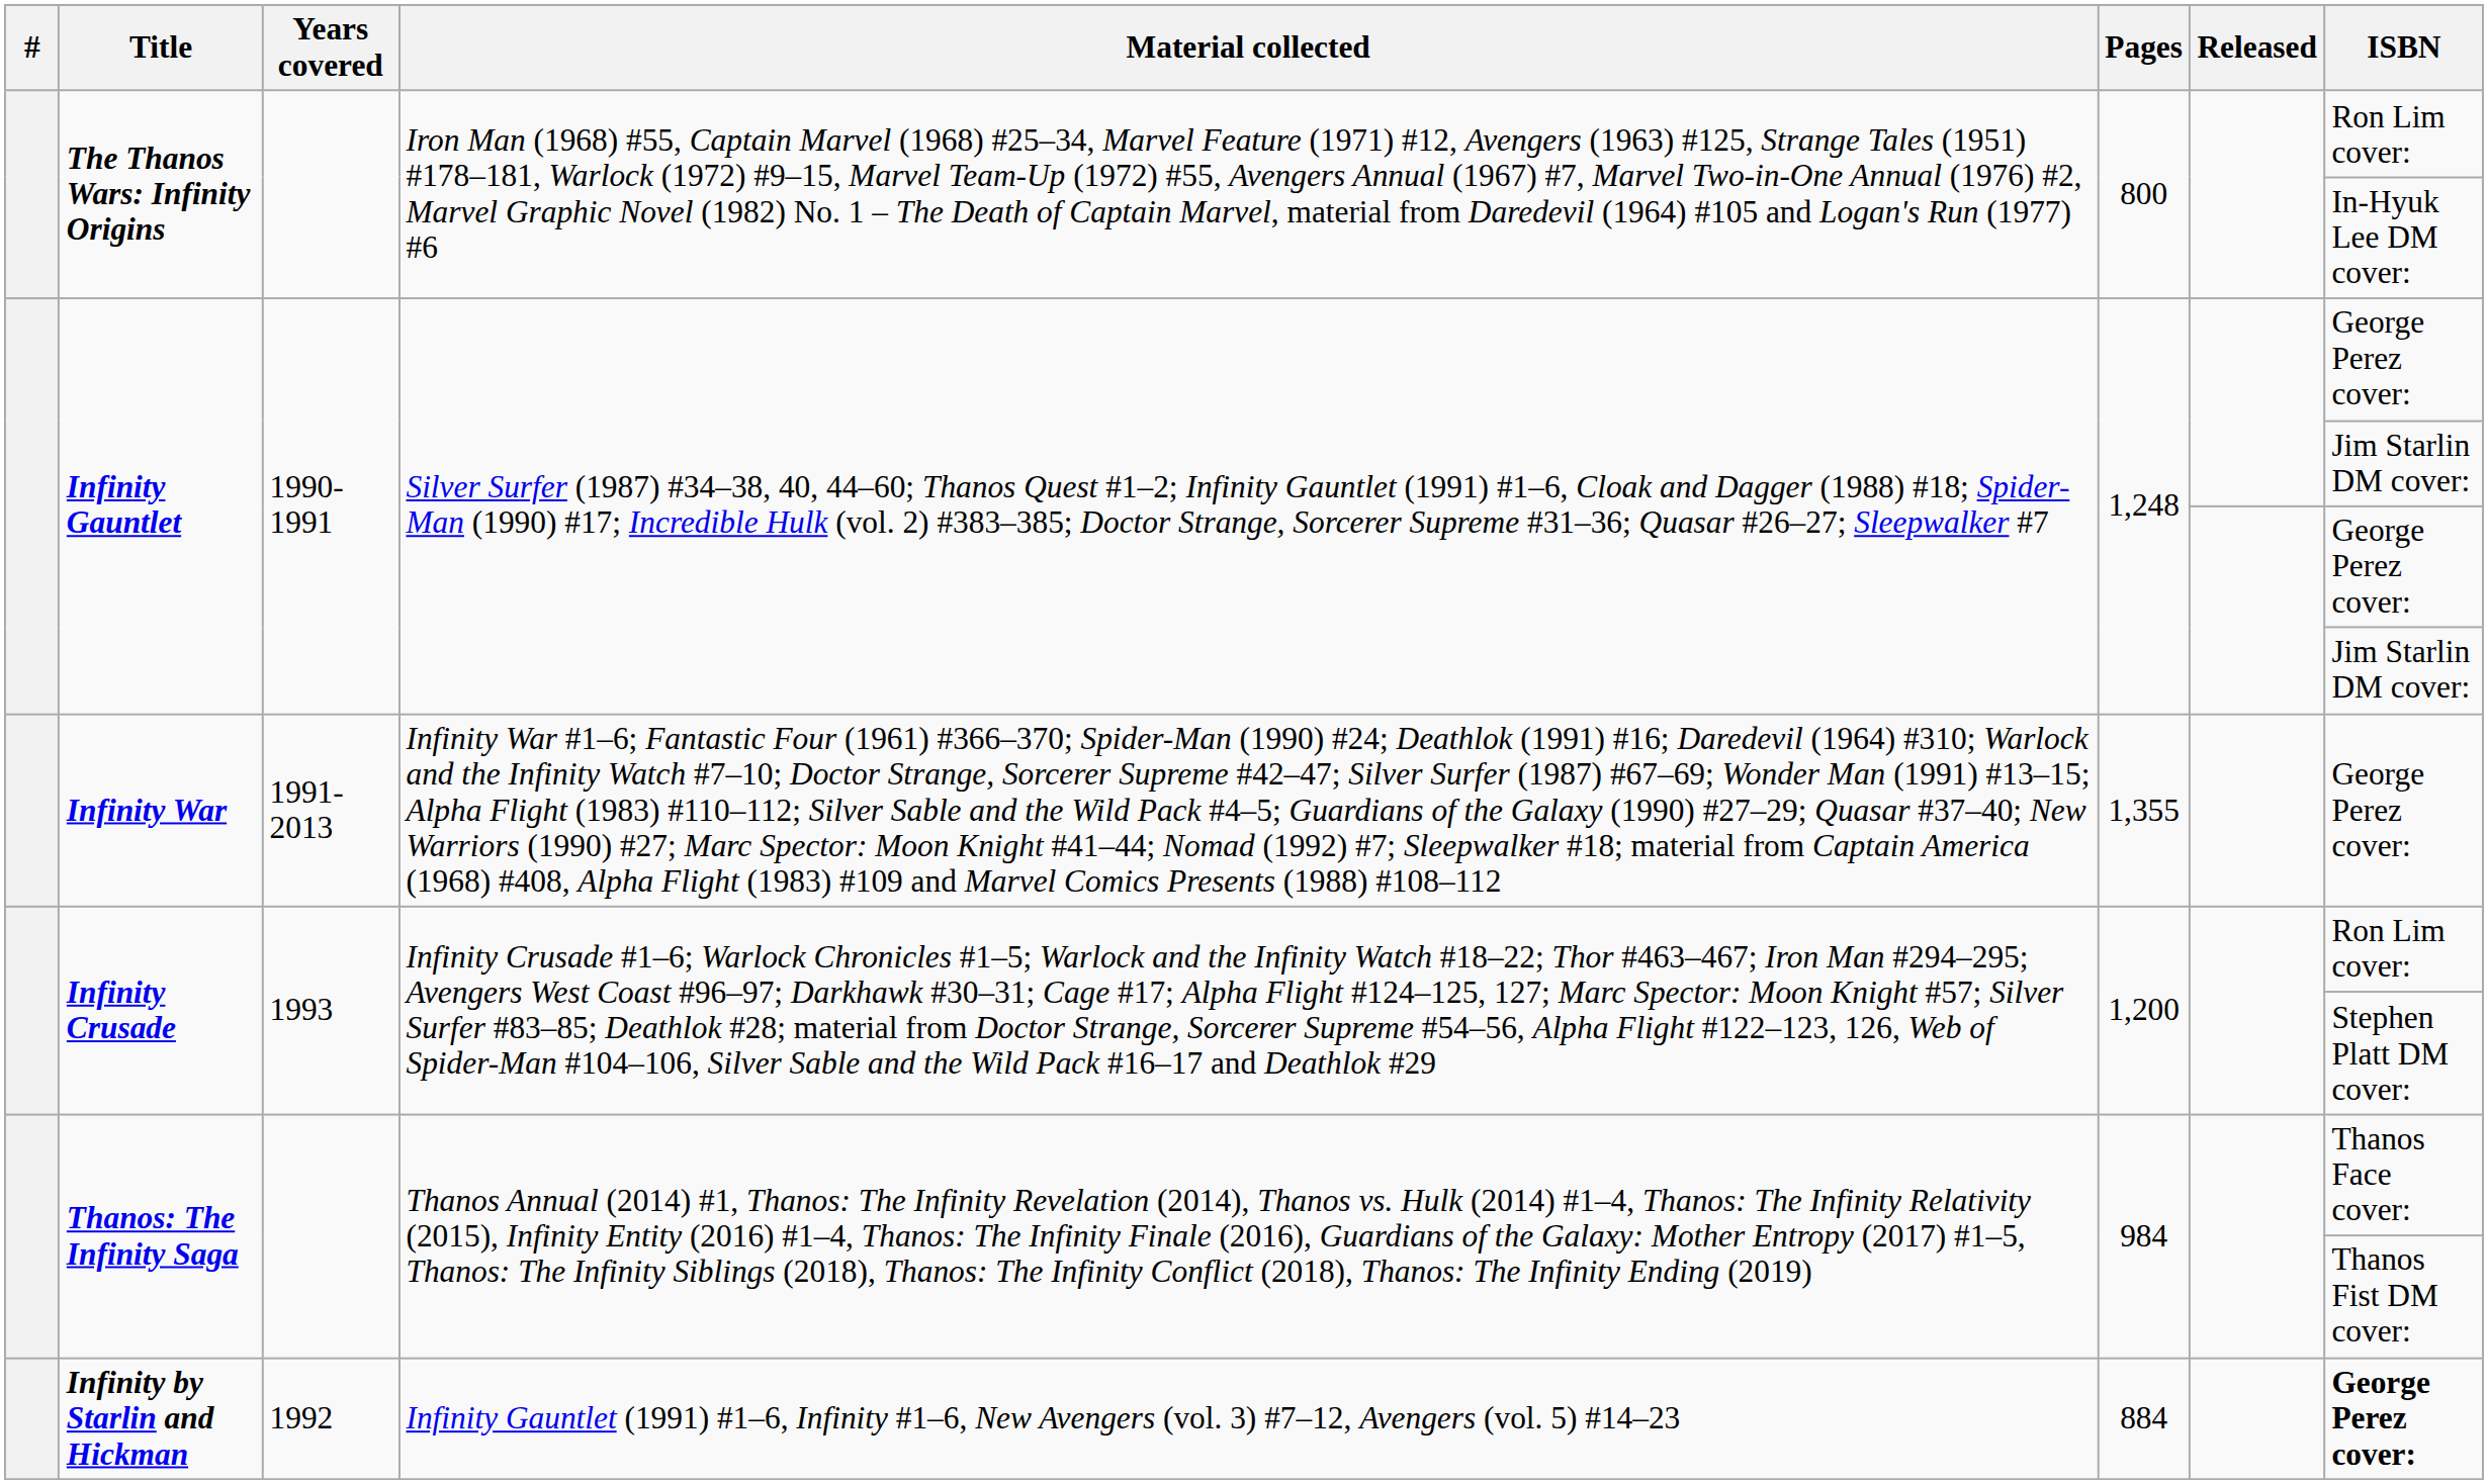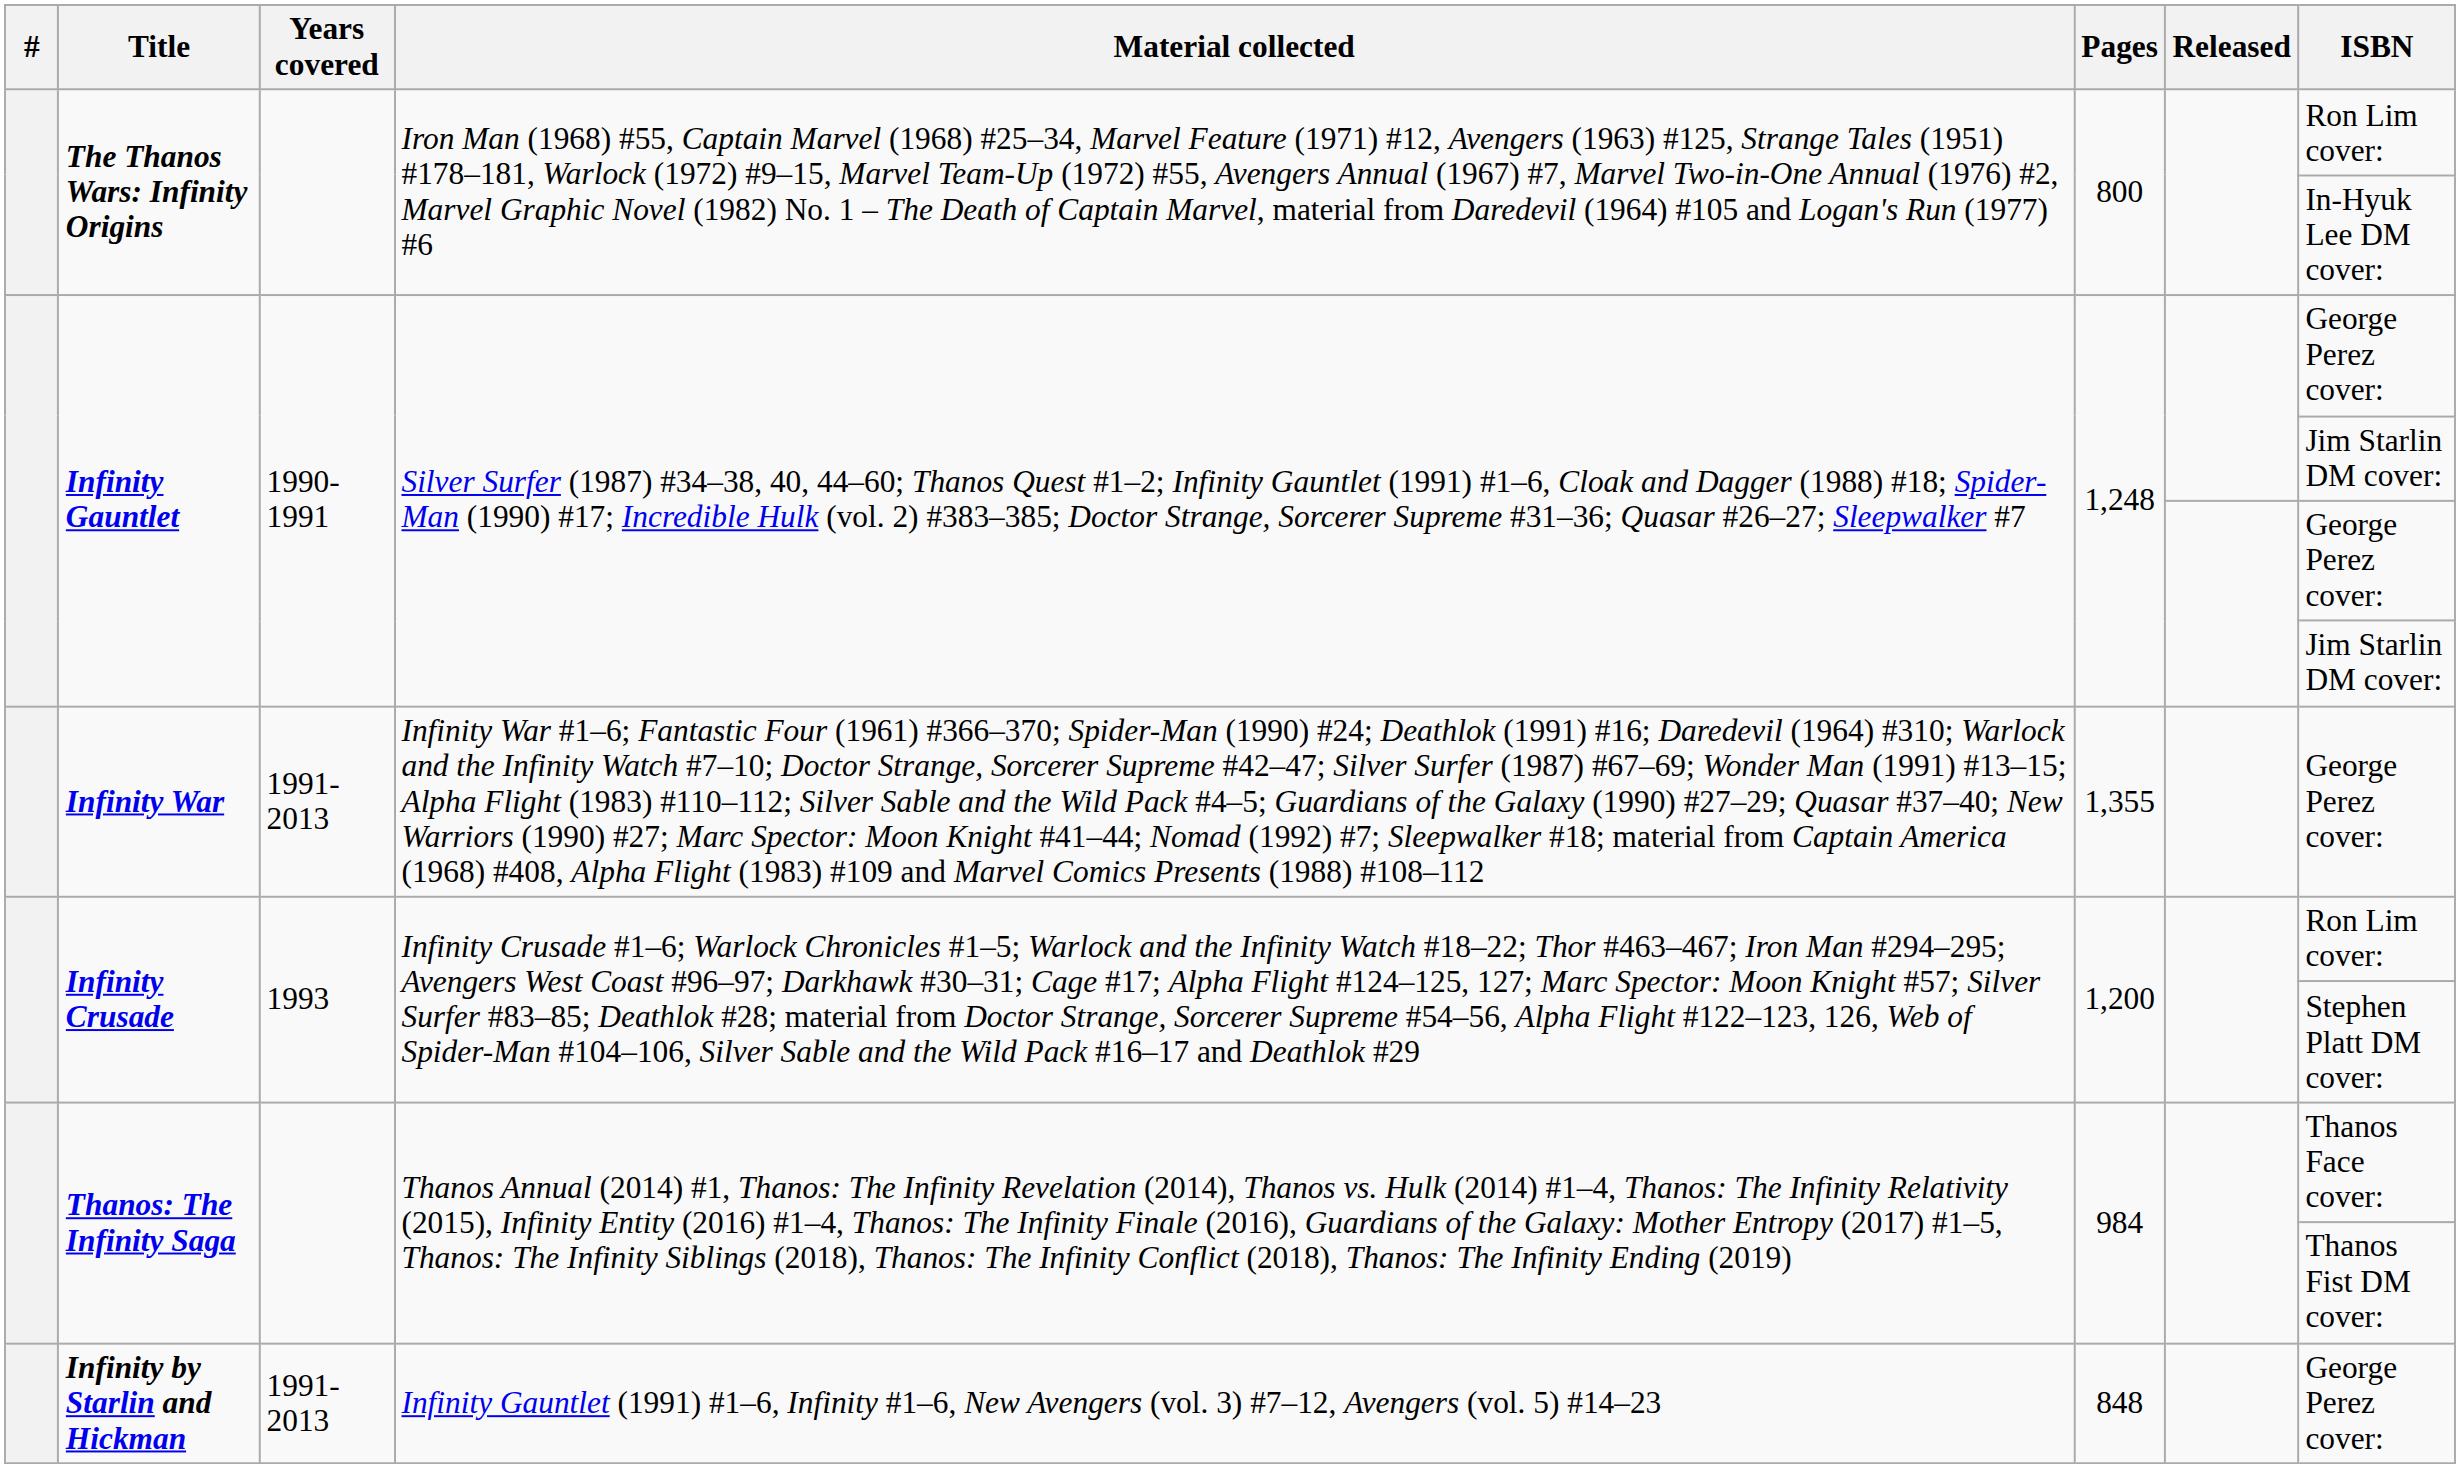Infinity by Starlin and Hickman | Years covered: 1992 -> 1991-2013
Infinity by Starlin and Hickman | Pages: 884 -> 848
Infinity by Starlin and Hickman | ISBN: bold -> normal
